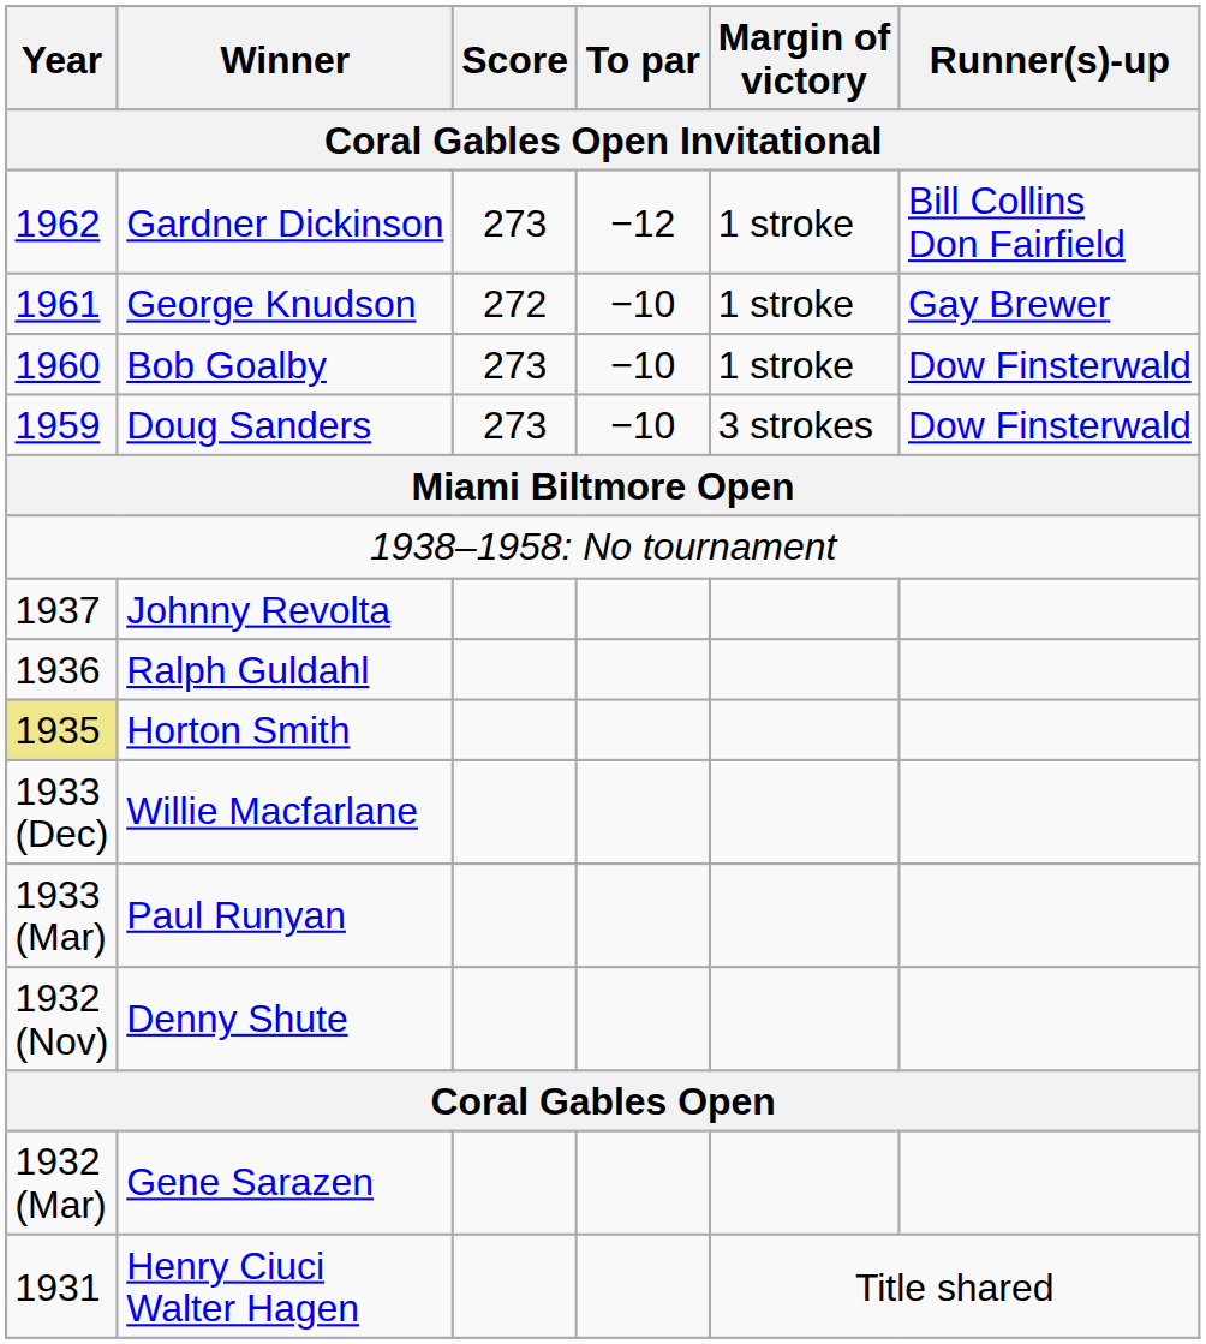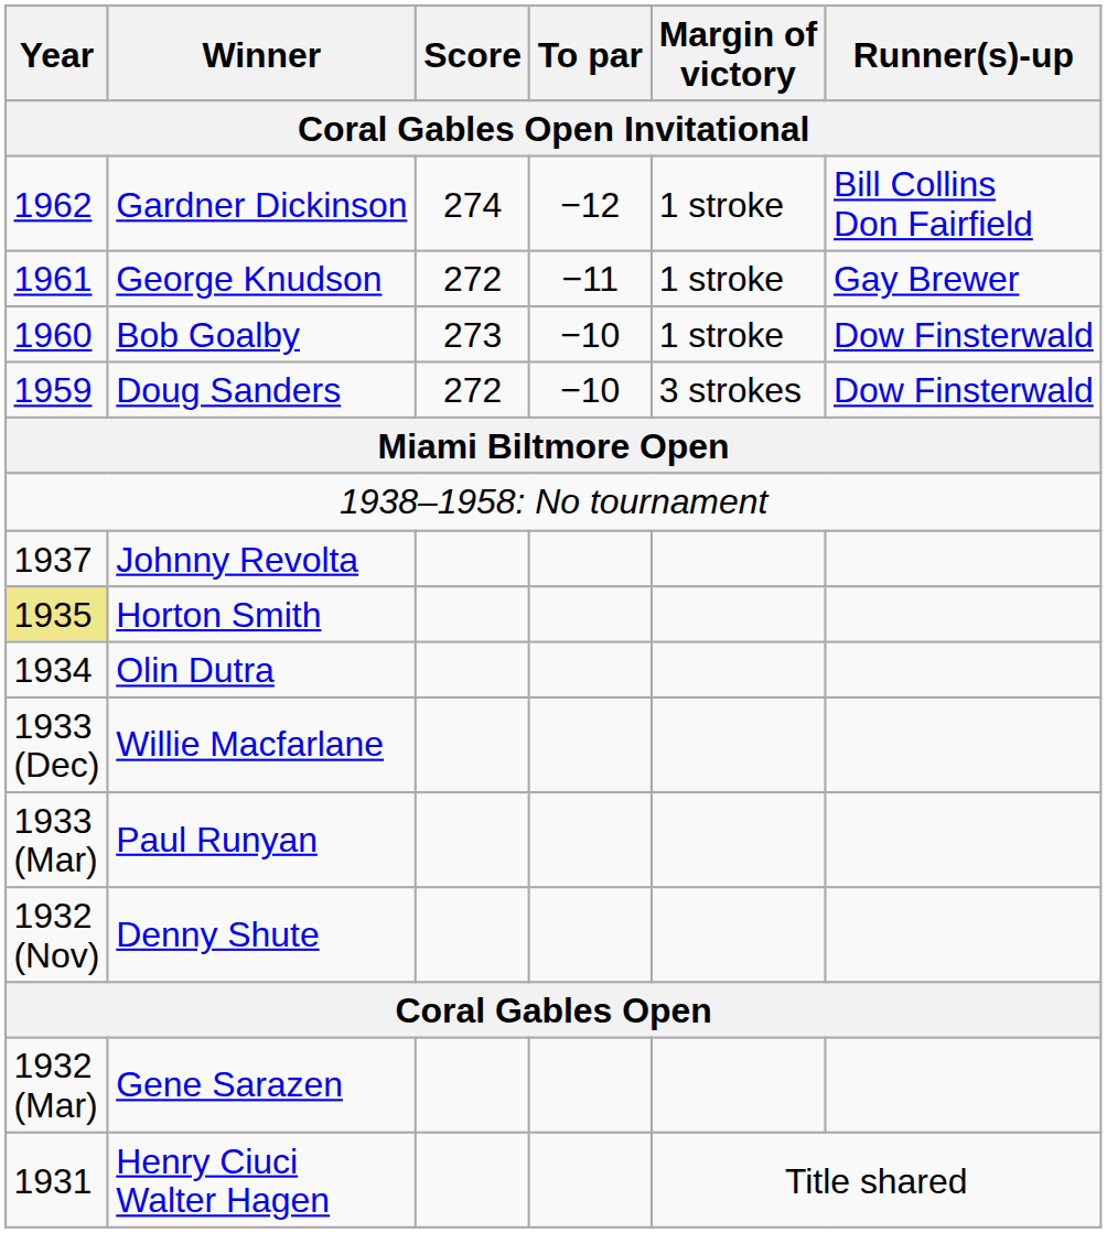Gardner Dickinson | Score: 273 -> 274
George Knudson | To par: −10 -> −11
Doug Sanders | Score: 273 -> 272
- row: 1936 | Ralph Guldahl
+ row: 1934 | Olin Dutra
